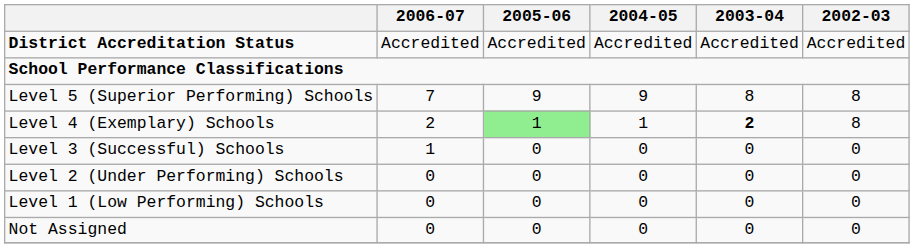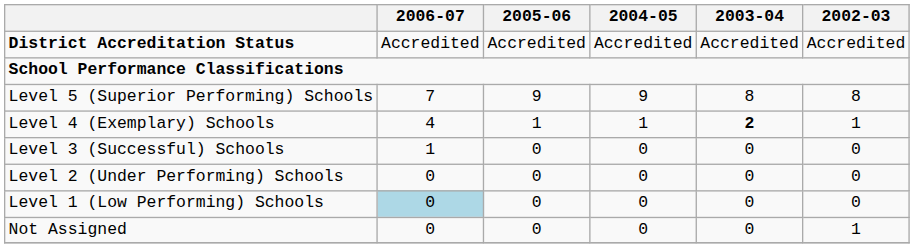Level 4 (Exemplary) Schools | 2006-07: 2 -> 4
Level 4 (Exemplary) Schools | 2005-06: lightgreen background -> no background
Level 4 (Exemplary) Schools | 2002-03: 8 -> 1
Level 1 (Low Performing) Schools | 2006-07: no background -> lightblue background
Not Assigned | 2002-03: 0 -> 1
